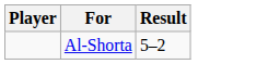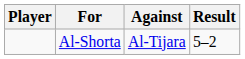+ column: Against | Al-Tijara
